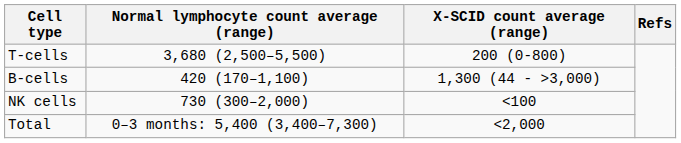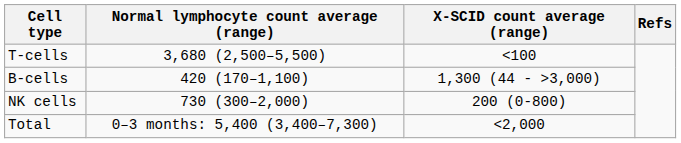T-cells | X-SCID count average (range): 200 (0-800) -> <100
NK cells | X-SCID count average (range): <100 -> 200 (0-800)
